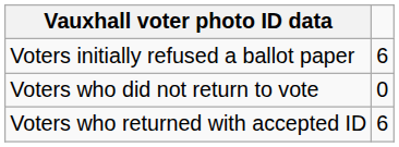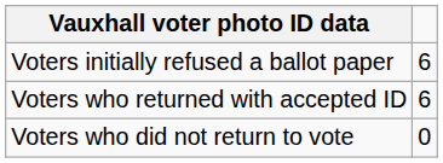rows swapped: Voters who returned with accepted ID <-> Voters who did not return to vote
